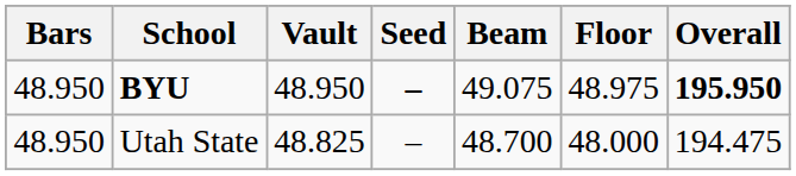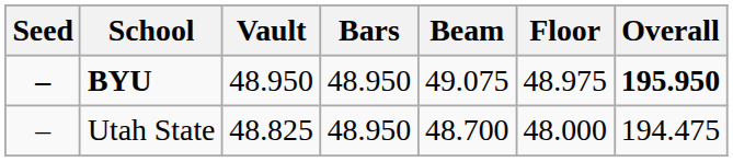columns swapped: Seed <-> Bars
